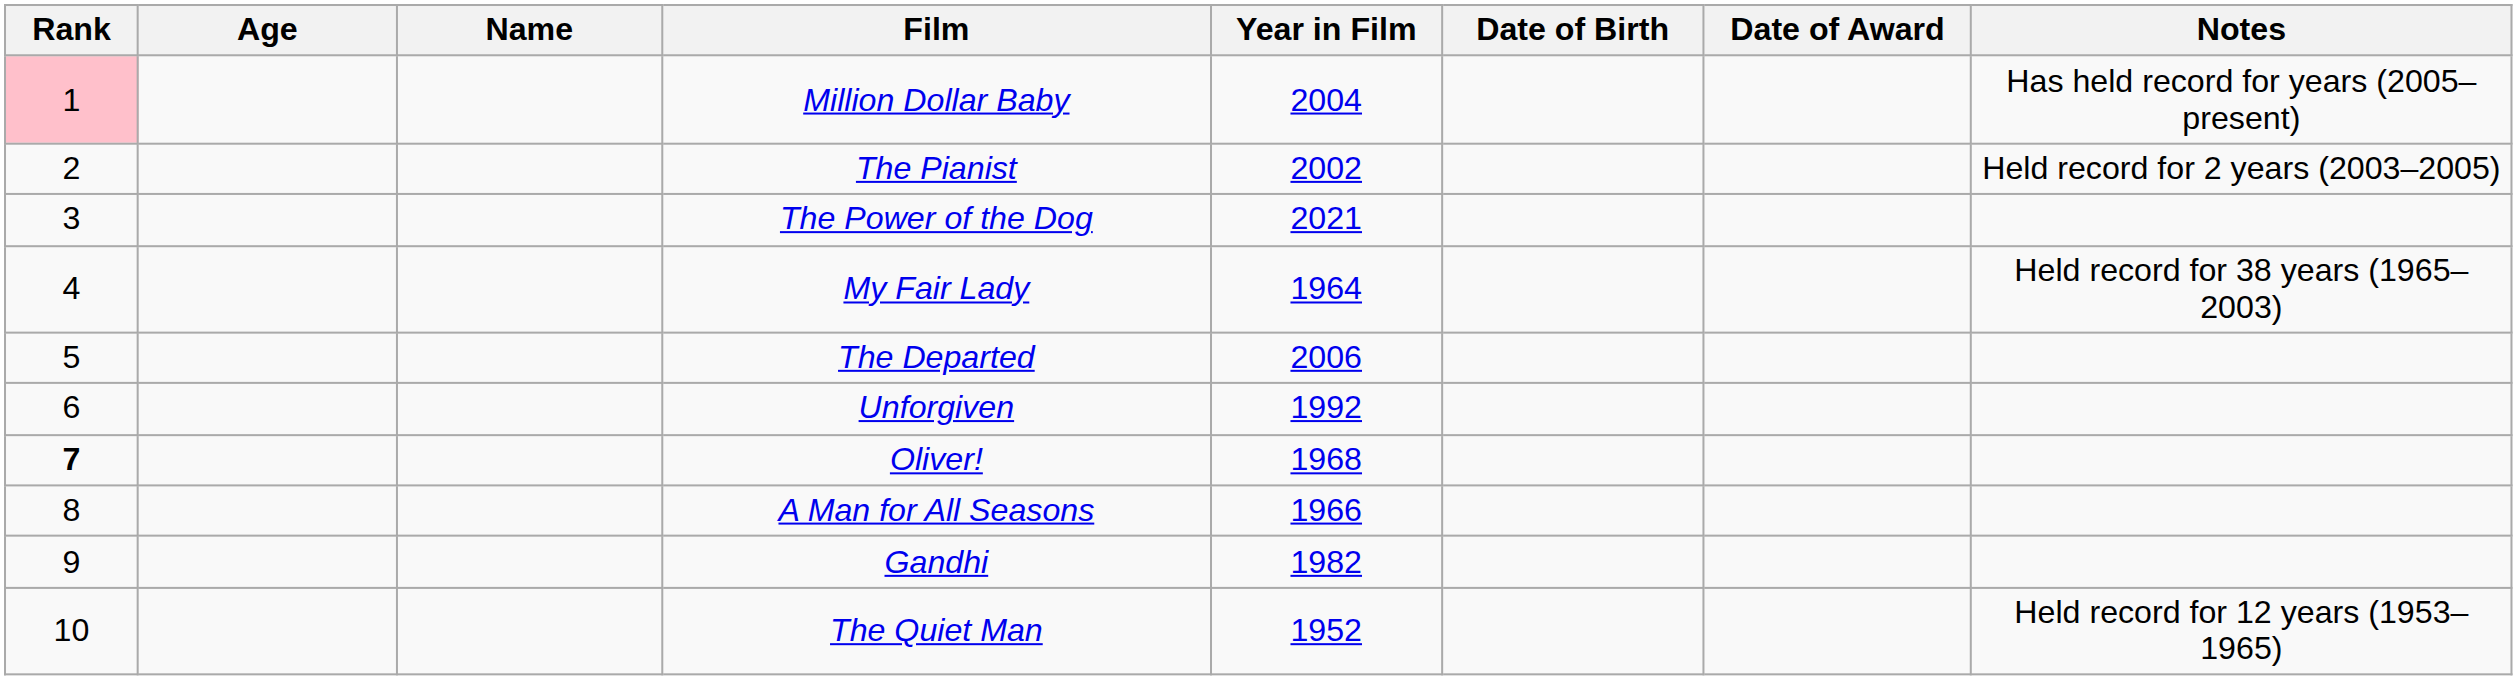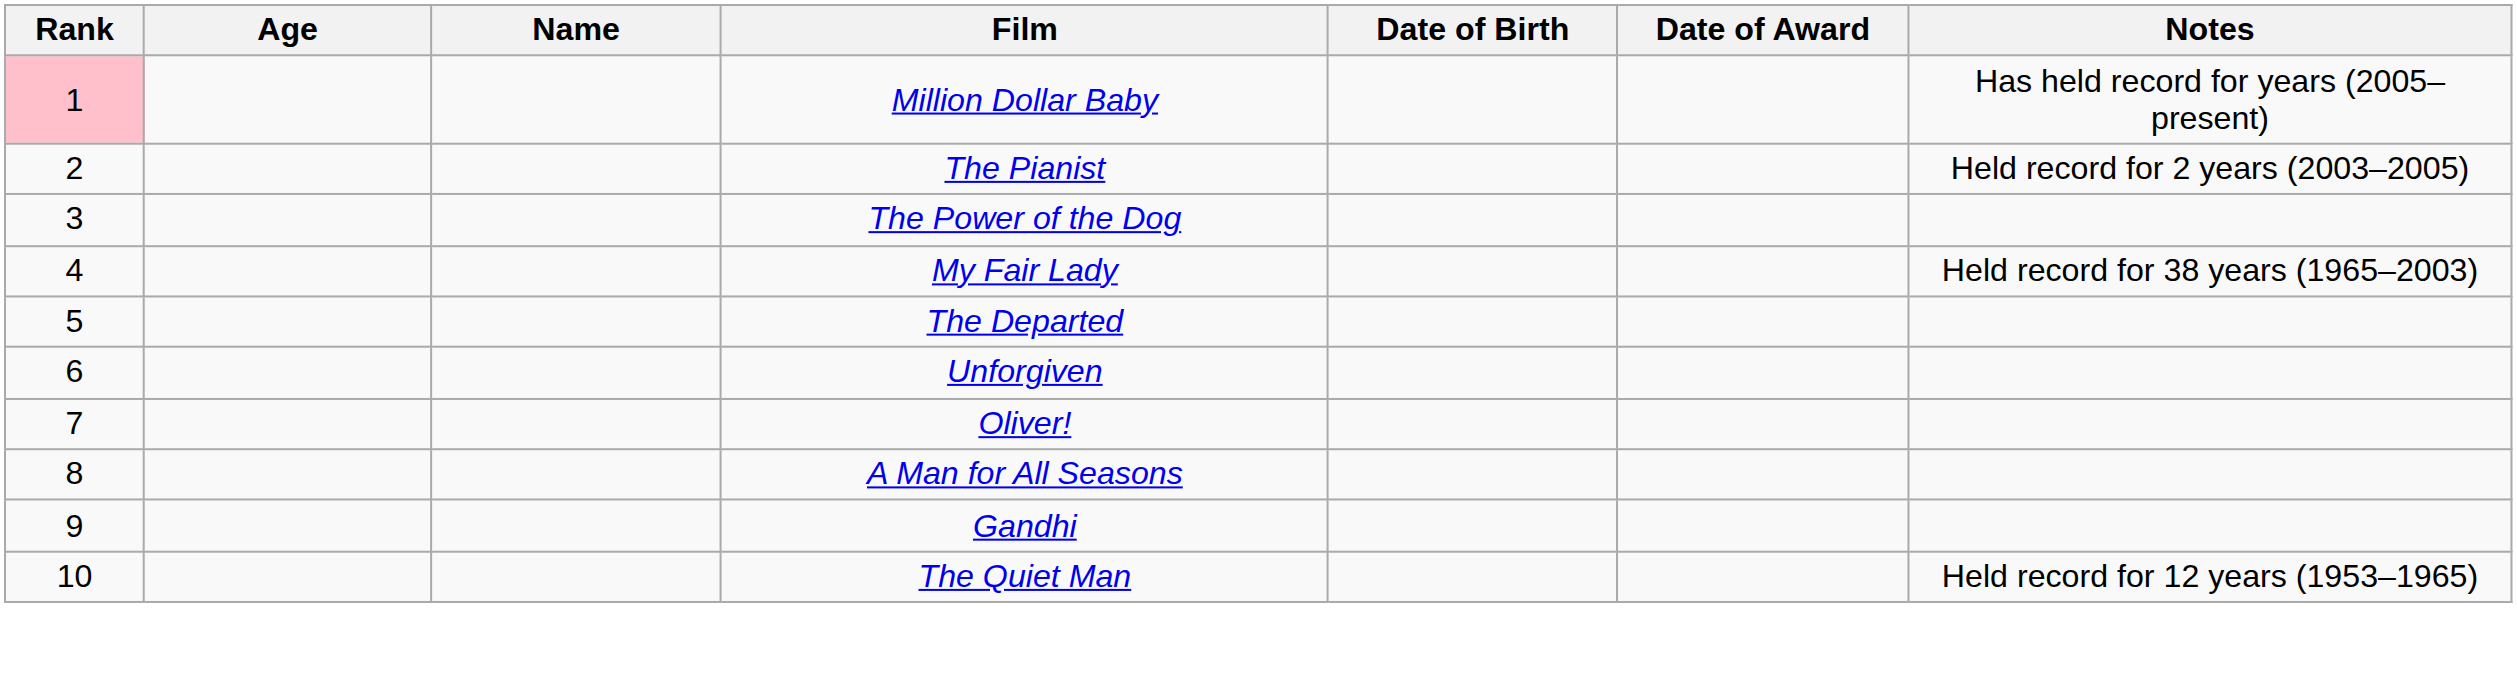- column: Year in Film | 2004 | 2002 | 2021 | 1964 | 2006 | 1992 | 1968 | 1966 | 1982 | 1952
Oliver! | Rank: bold -> normal
